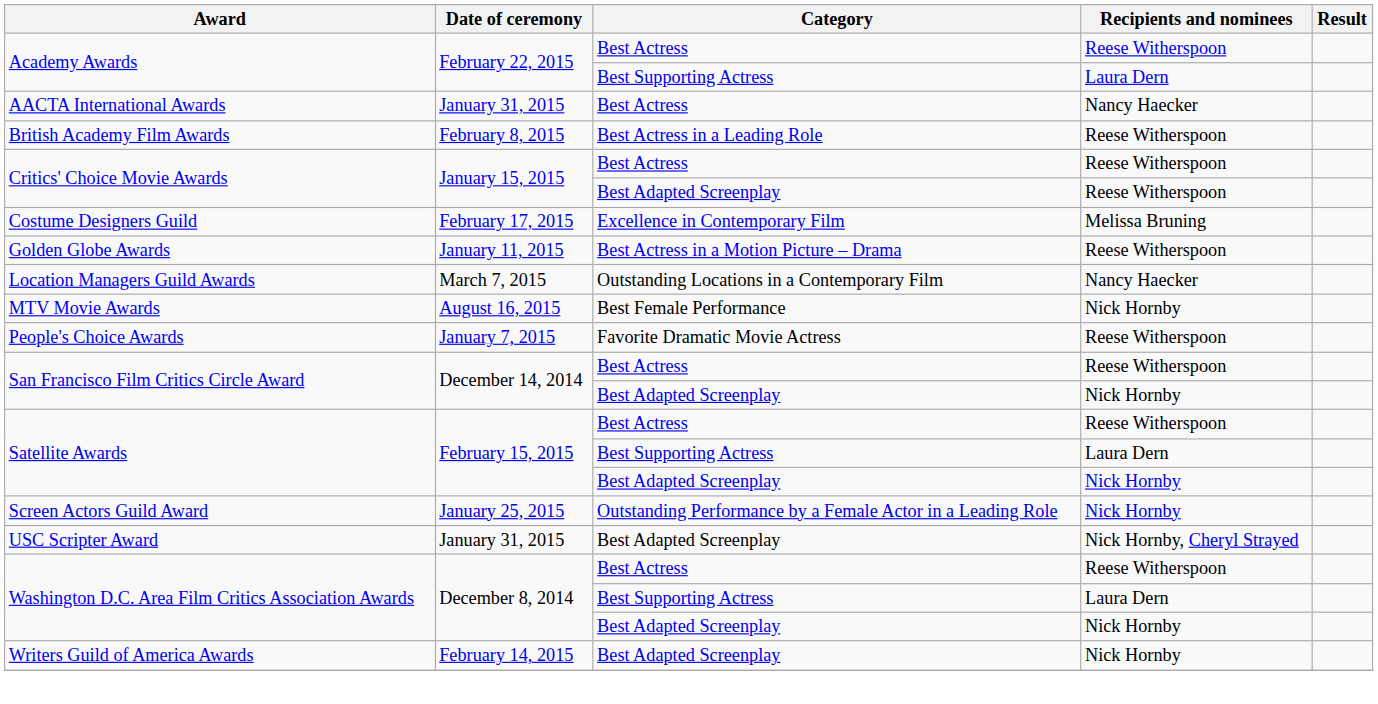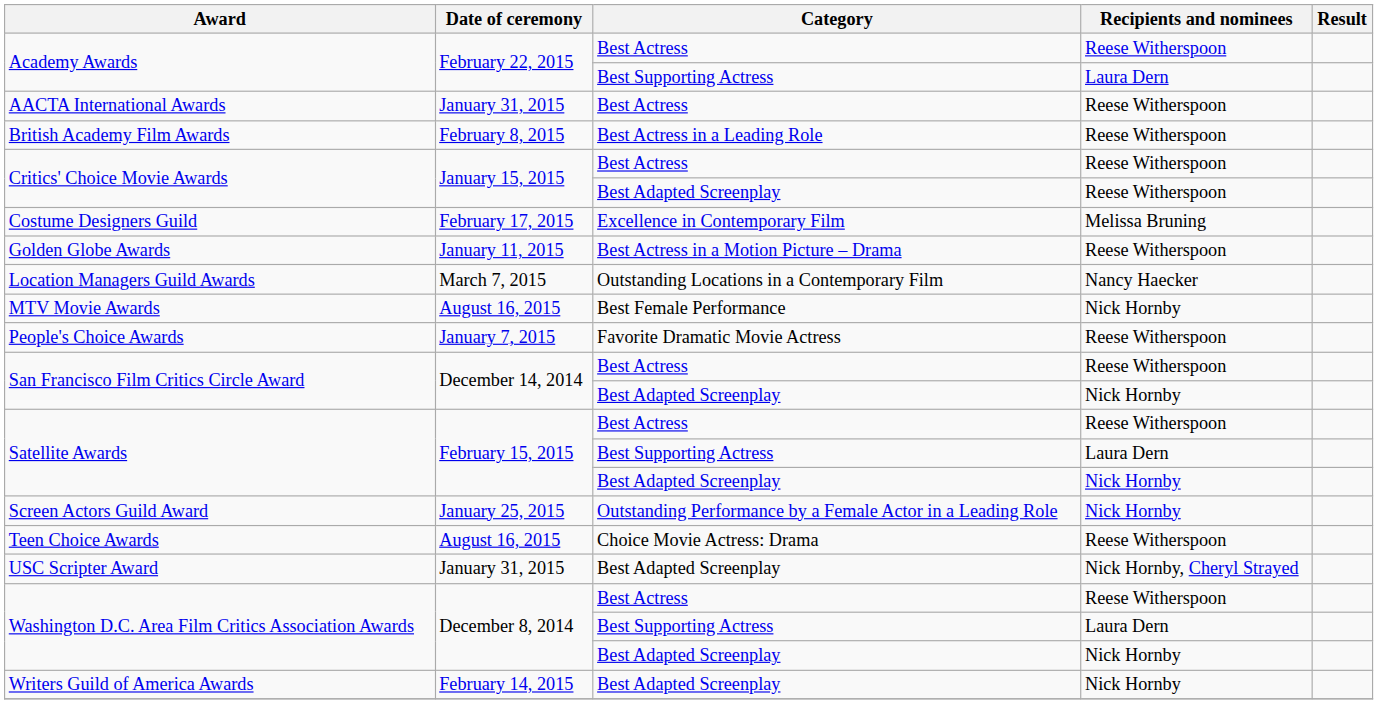AACTA International Awards | Recipients and nominees: Nancy Haecker -> Reese Witherspoon
+ row: Teen Choice Awards | August 16, 2015 | Choice Movie Actress: Drama | Reese Witherspoon
